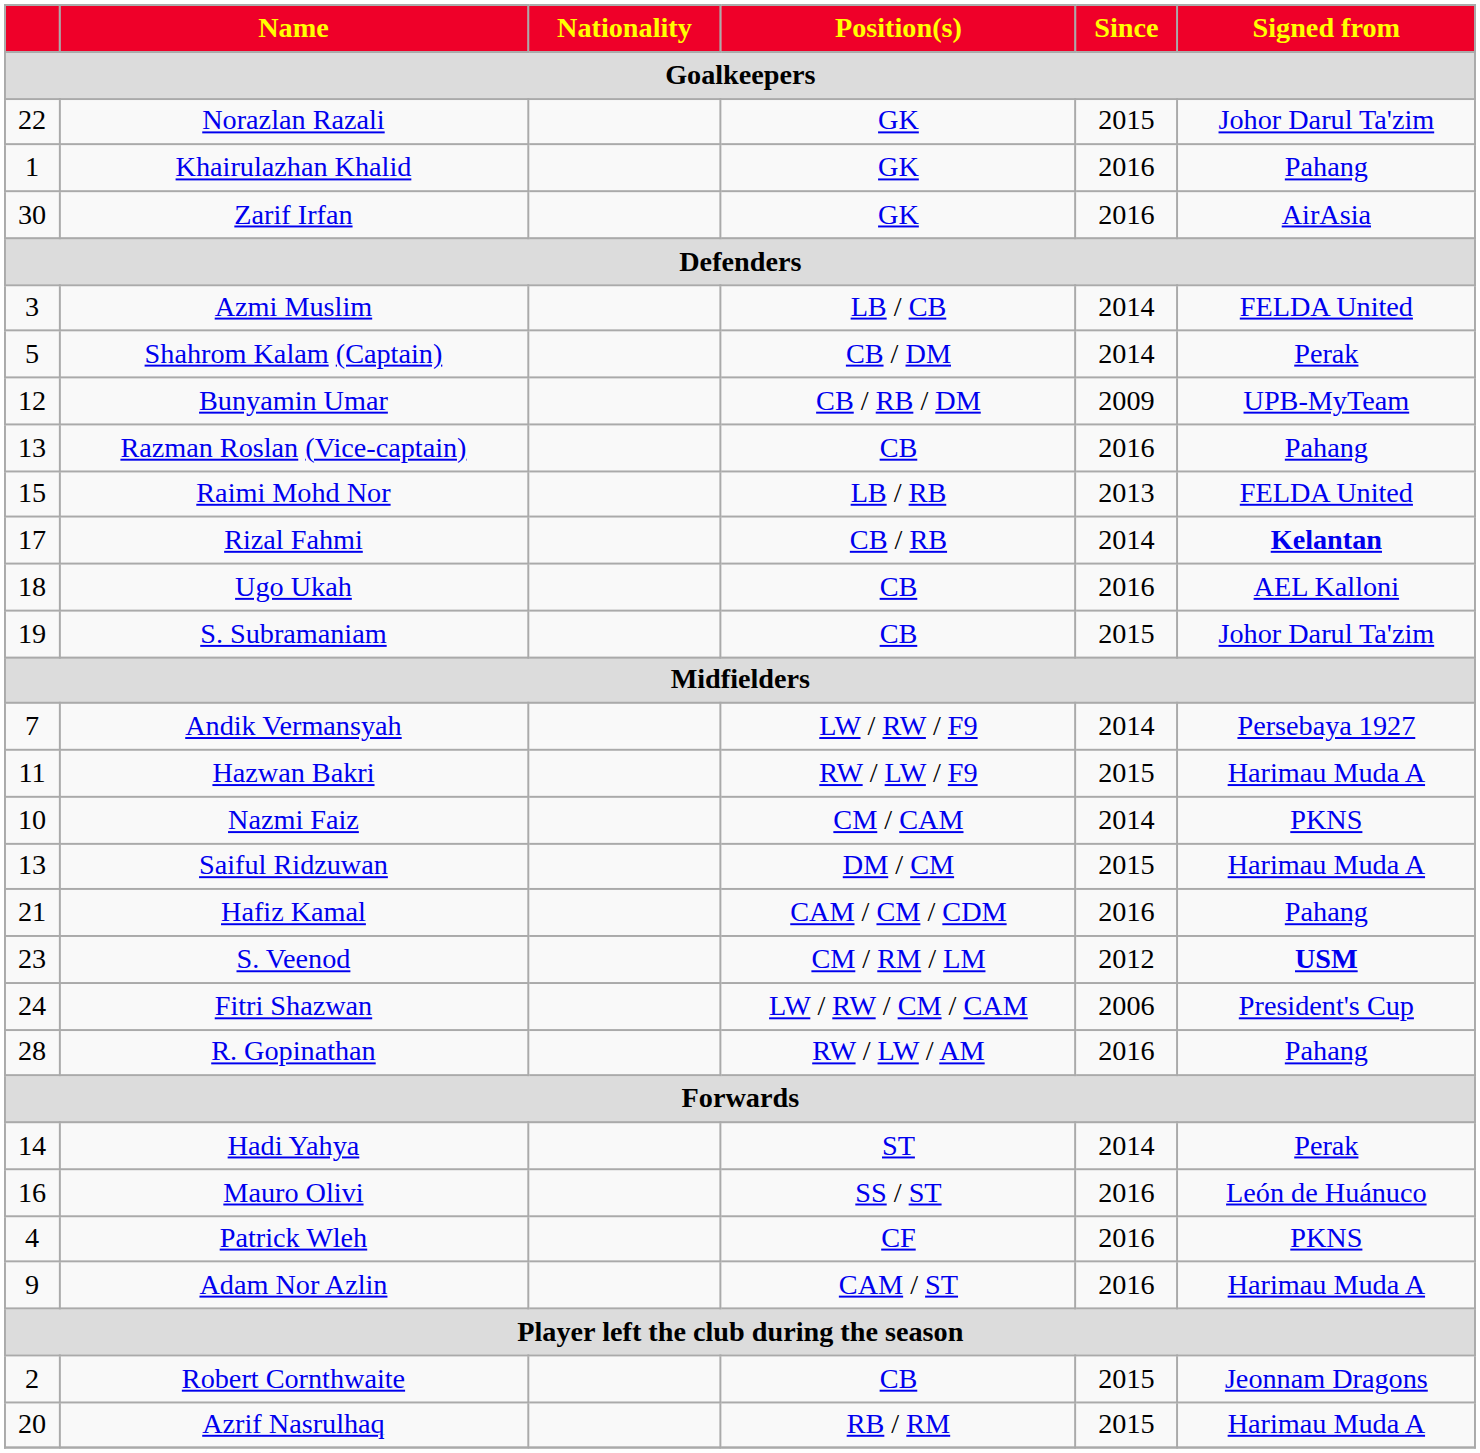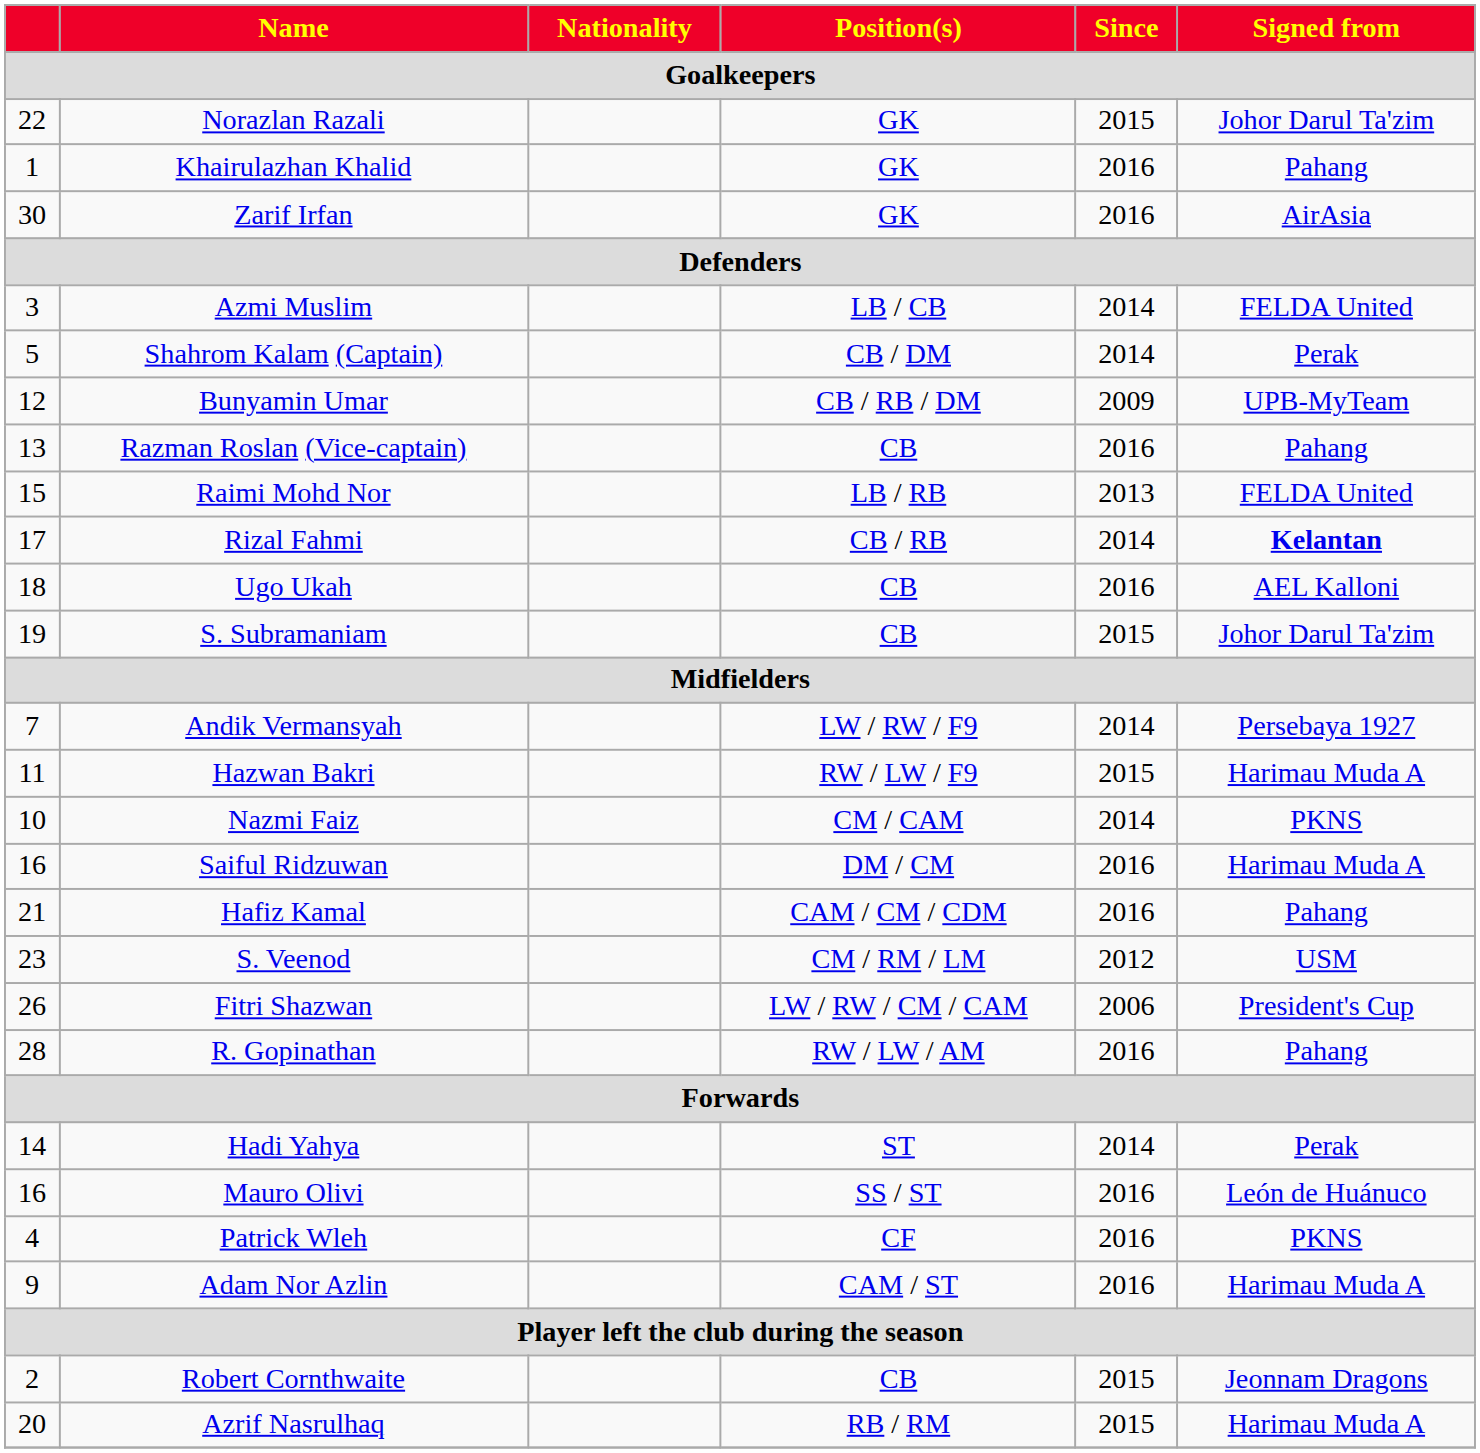Saiful Ridzuwan | column 1: 13 -> 16
Saiful Ridzuwan | Since: 2015 -> 2016
S. Veenod | Signed from: bold -> normal
Fitri Shazwan | column 1: 24 -> 26
